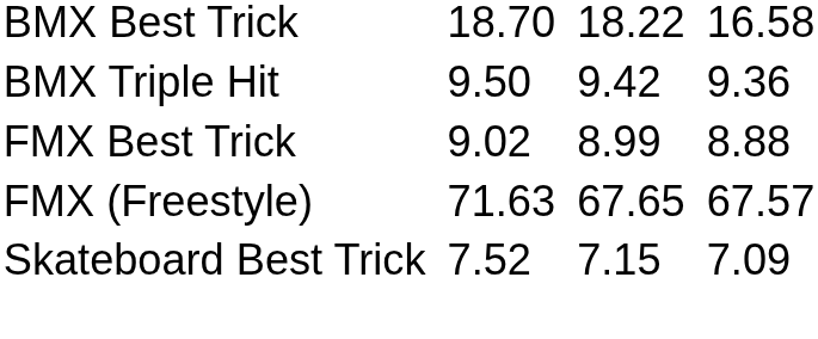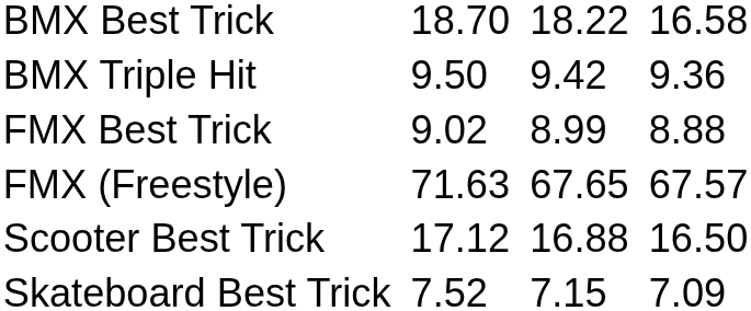+ row: Scooter Best Trick | 17.12 | 16.88 | 16.50
